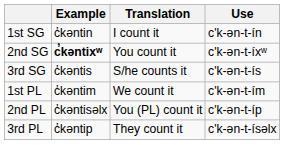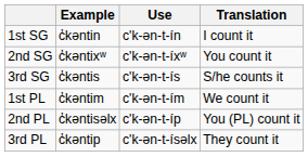columns swapped: Use <-> Translation
2nd SG | Example: bold -> normal
